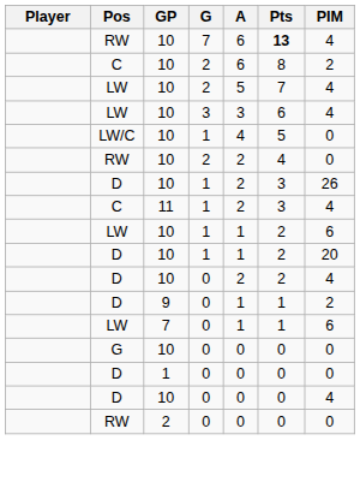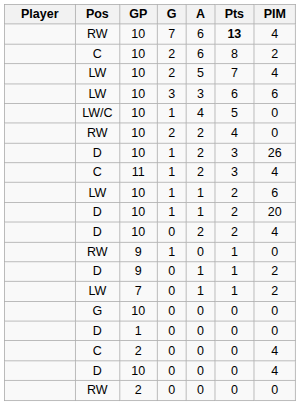LW / 3 | PIM: 4 -> 6
+ row: RW | 9 | 1 | 0 | 1 | 0
LW / 0 | PIM: 6 -> 2
+ row: C | 2 | 0 | 0 | 0 | 4
